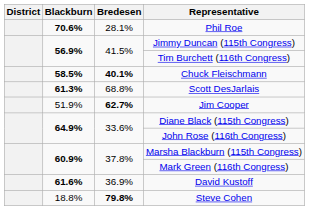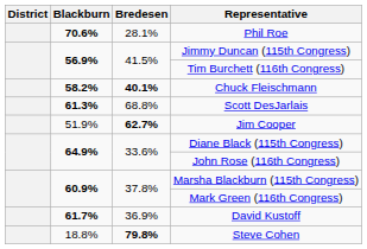Chuck Fleischmann | Blackburn: 58.5% -> 58.2%
David Kustoff | Blackburn: 61.6% -> 61.7%
